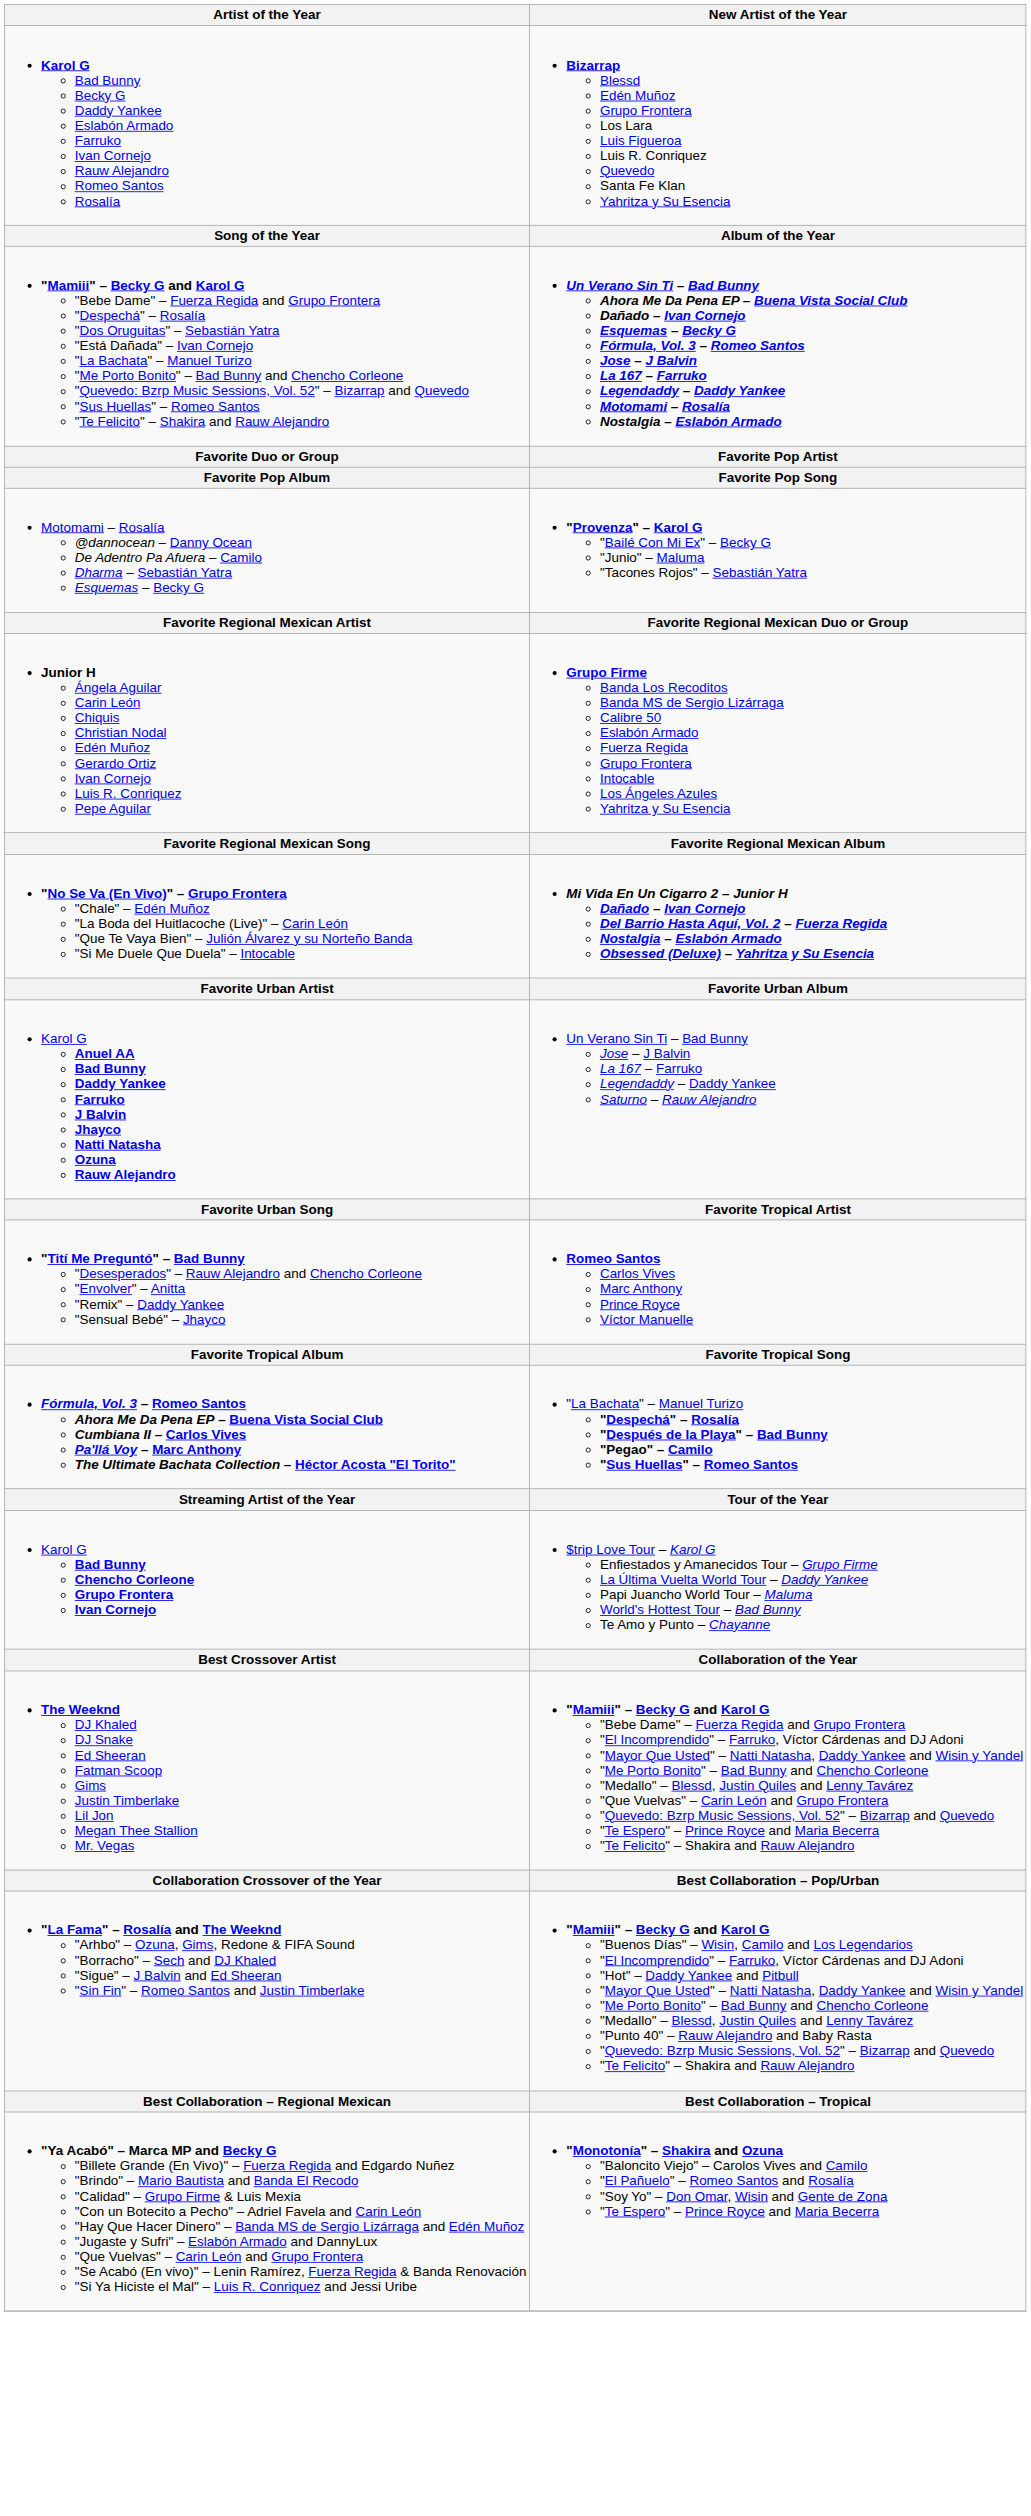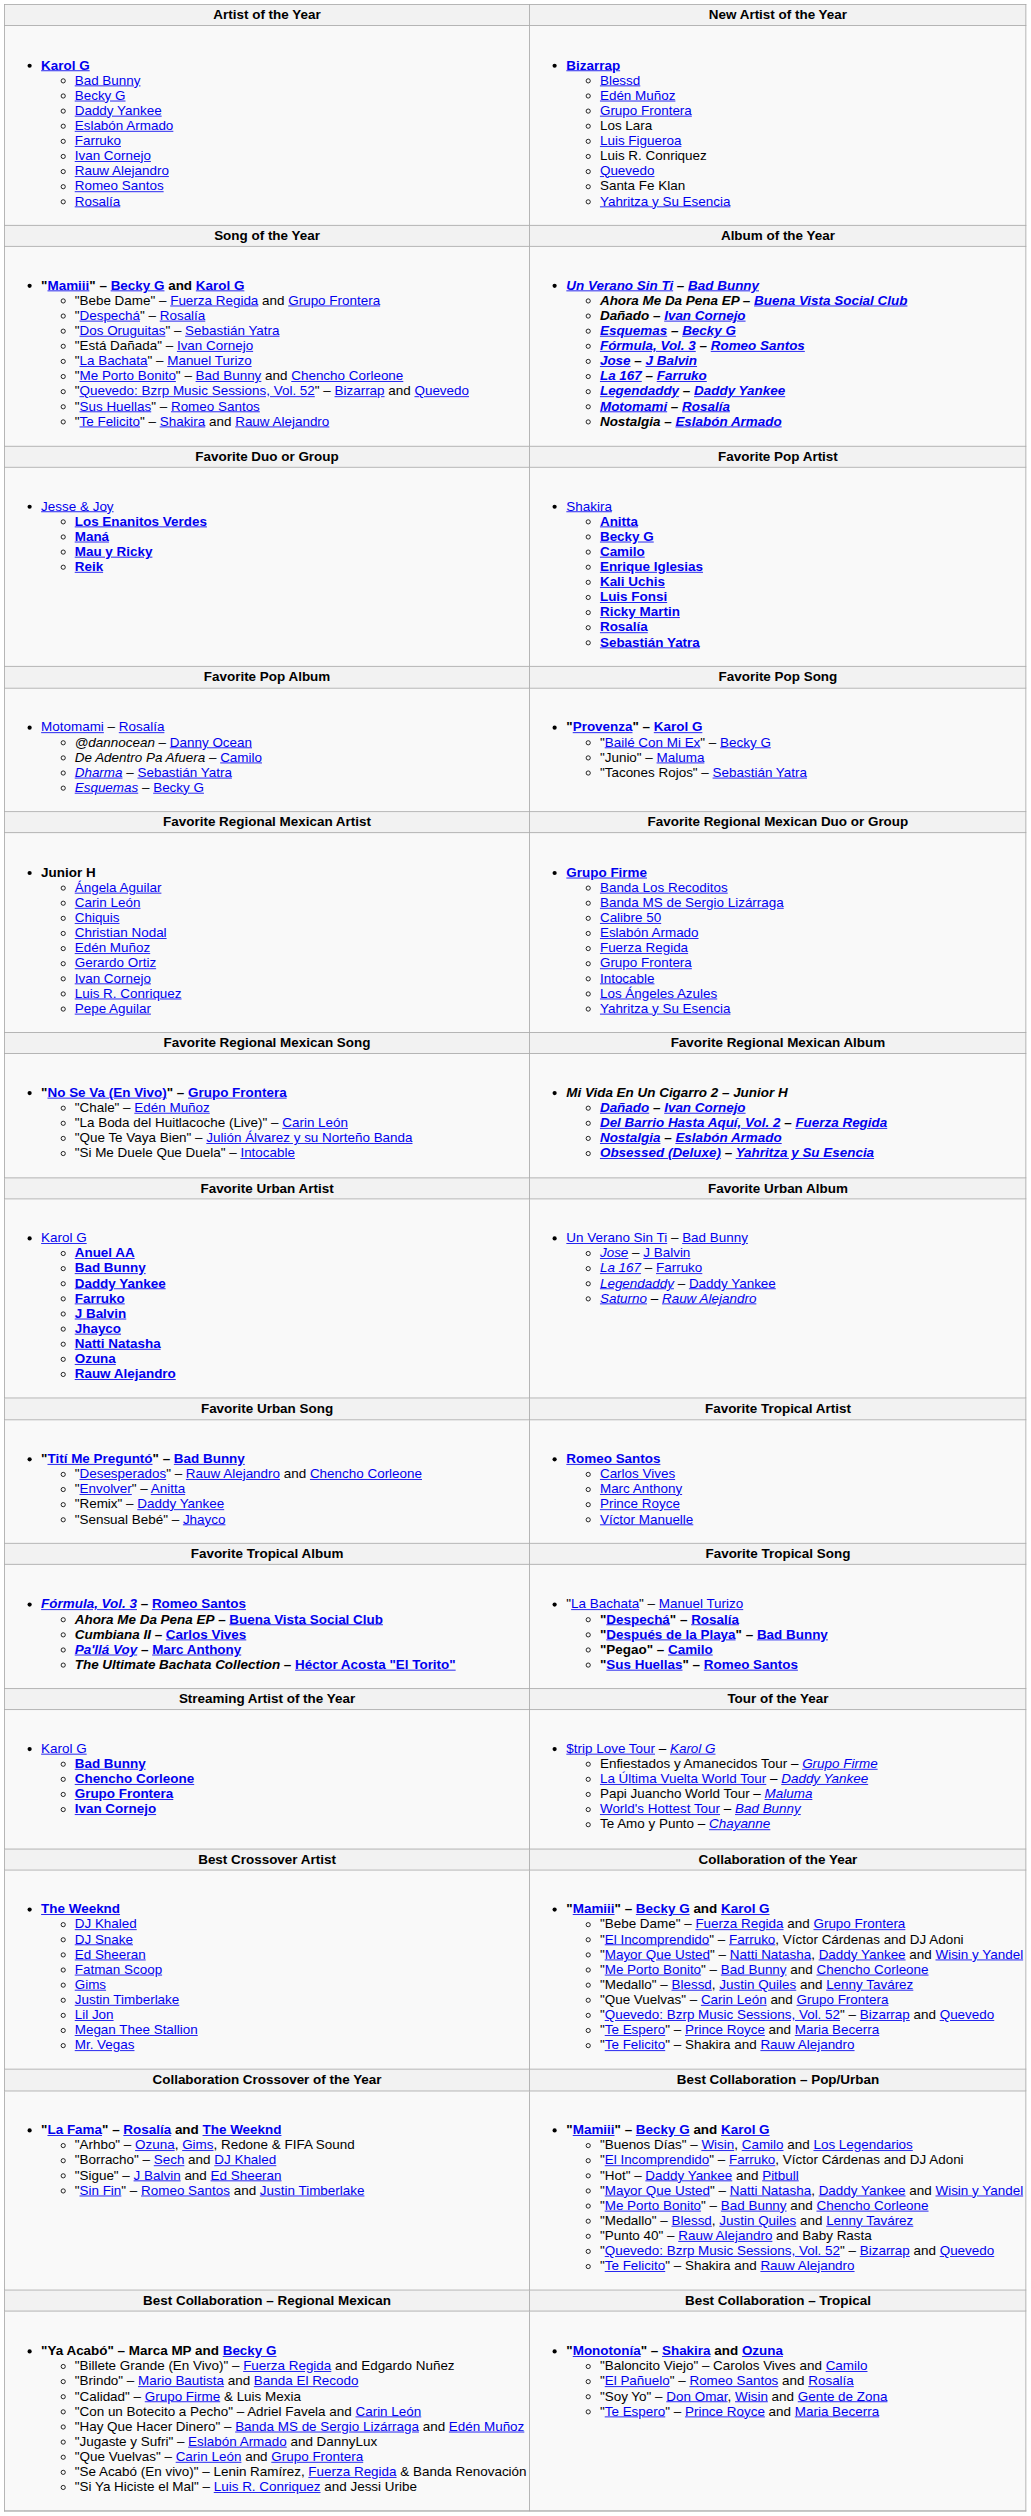+ row: Jesse & Joy Los Enanitos Verdes Maná Mau y Ricky Reik | Shakira Anitta Becky G Camilo Enrique Iglesias Kali Uchis Luis Fonsi Ricky Martin Rosalía Sebastián Yatra
